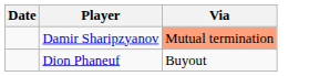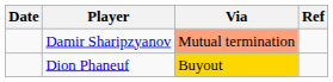+ column: Ref
Dion Phaneuf | Via: no background -> gold background
